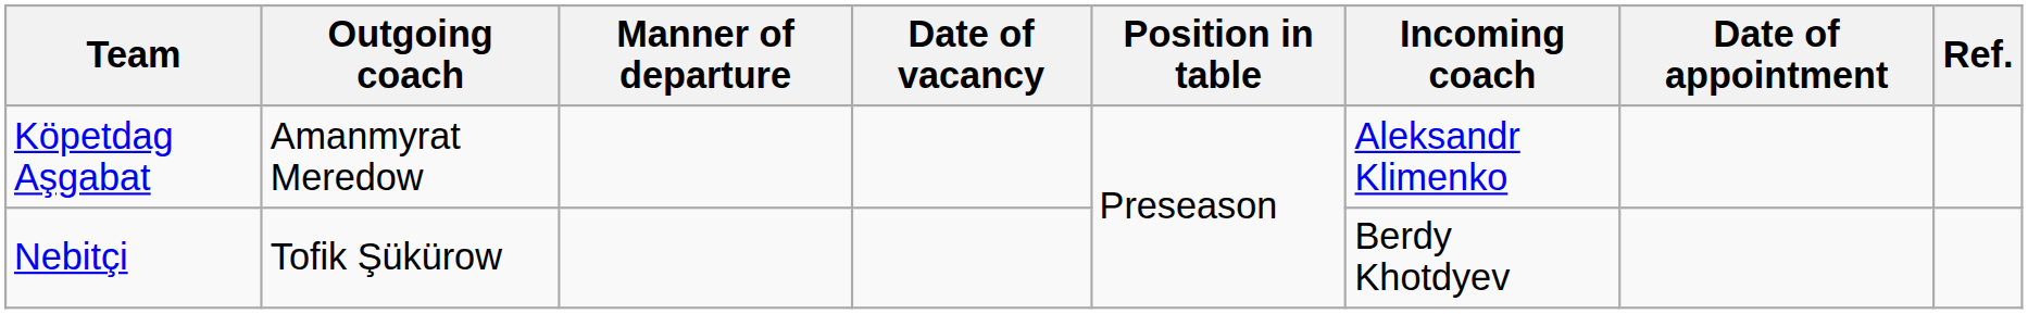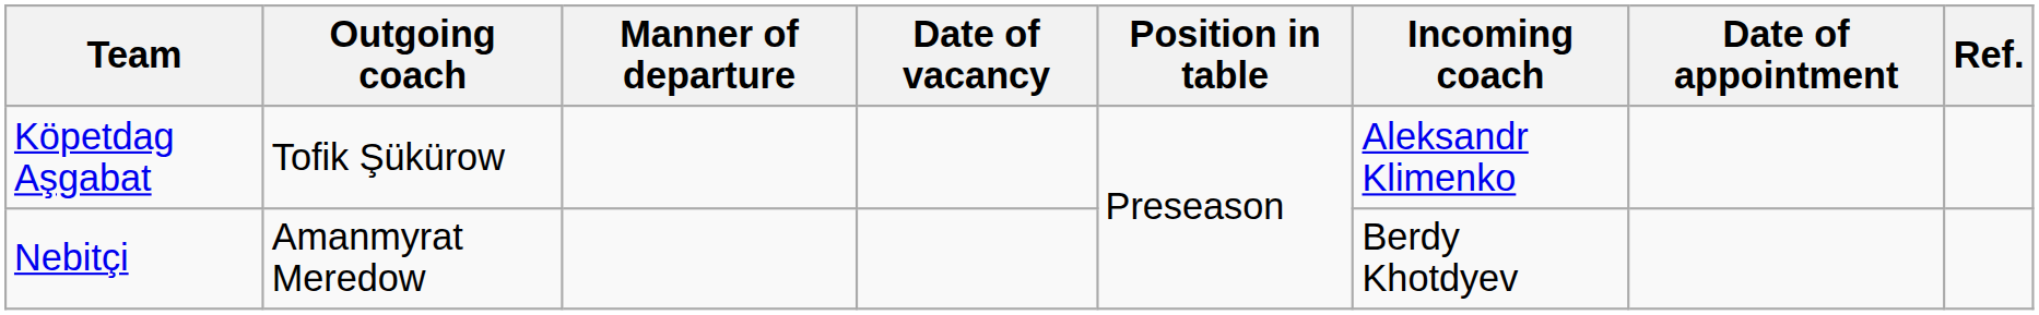Köpetdag Aşgabat | Outgoing coach: Amanmyrat Meredow -> Tofik Şükürow
Nebitçi | Outgoing coach: Tofik Şükürow -> Amanmyrat Meredow
